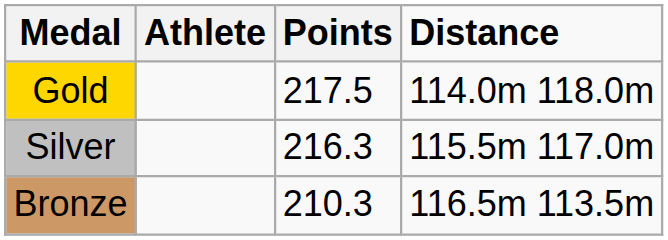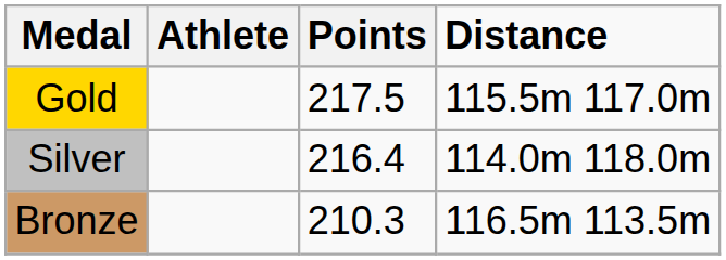Gold | Distance: 114.0m 118.0m -> 115.5m 117.0m
Silver | Points: 216.3 -> 216.4
Silver | Distance: 115.5m 117.0m -> 114.0m 118.0m
